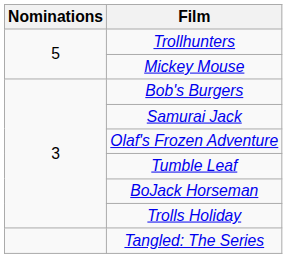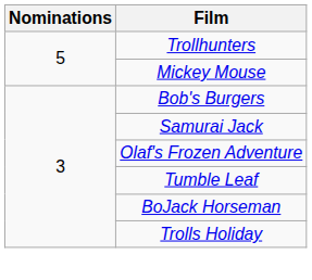- row: Tangled: The Series
